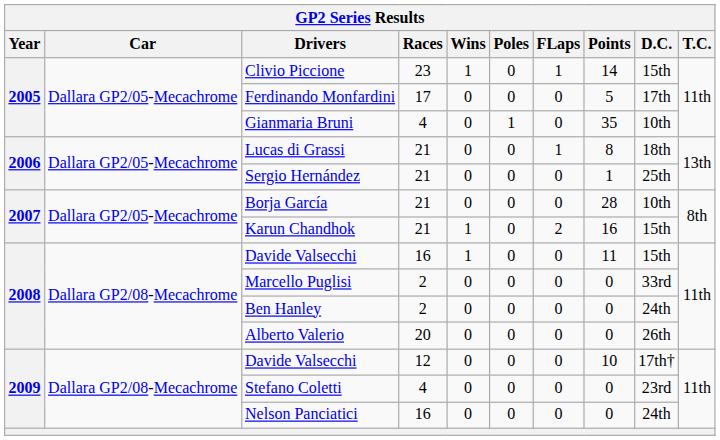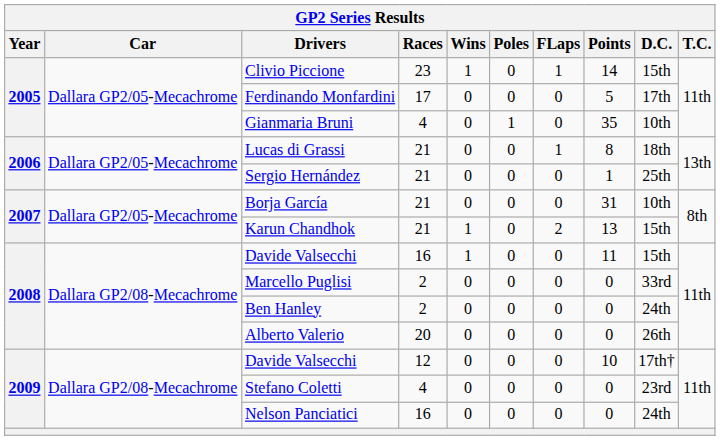Borja García | Points: 28 -> 31
Karun Chandhok | Points: 16 -> 13
